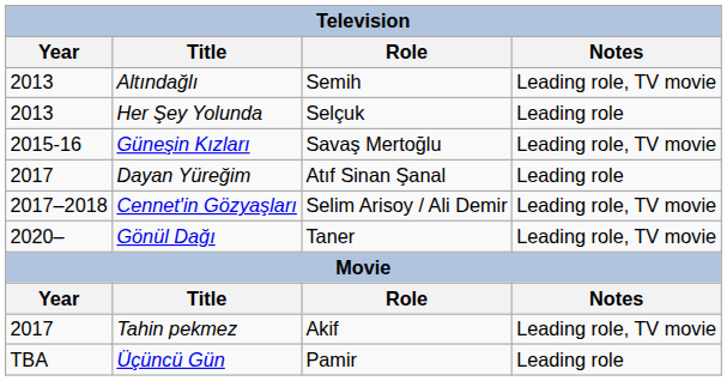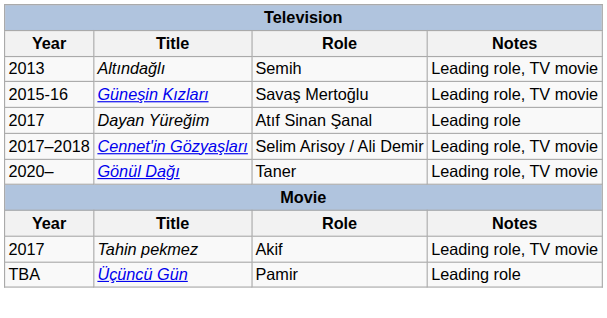- row: 2013 | Her Şey Yolunda | Selçuk | Leading role
